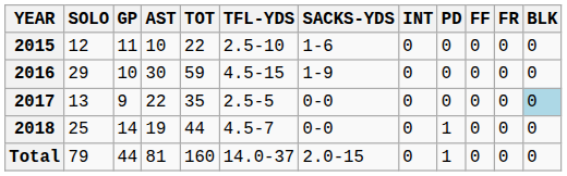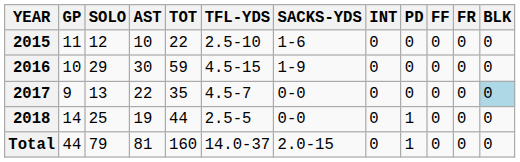columns swapped: GP <-> SOLO
2017 | TFL-YDS: 2.5-5 -> 4.5-7
2018 | TFL-YDS: 4.5-7 -> 2.5-5
